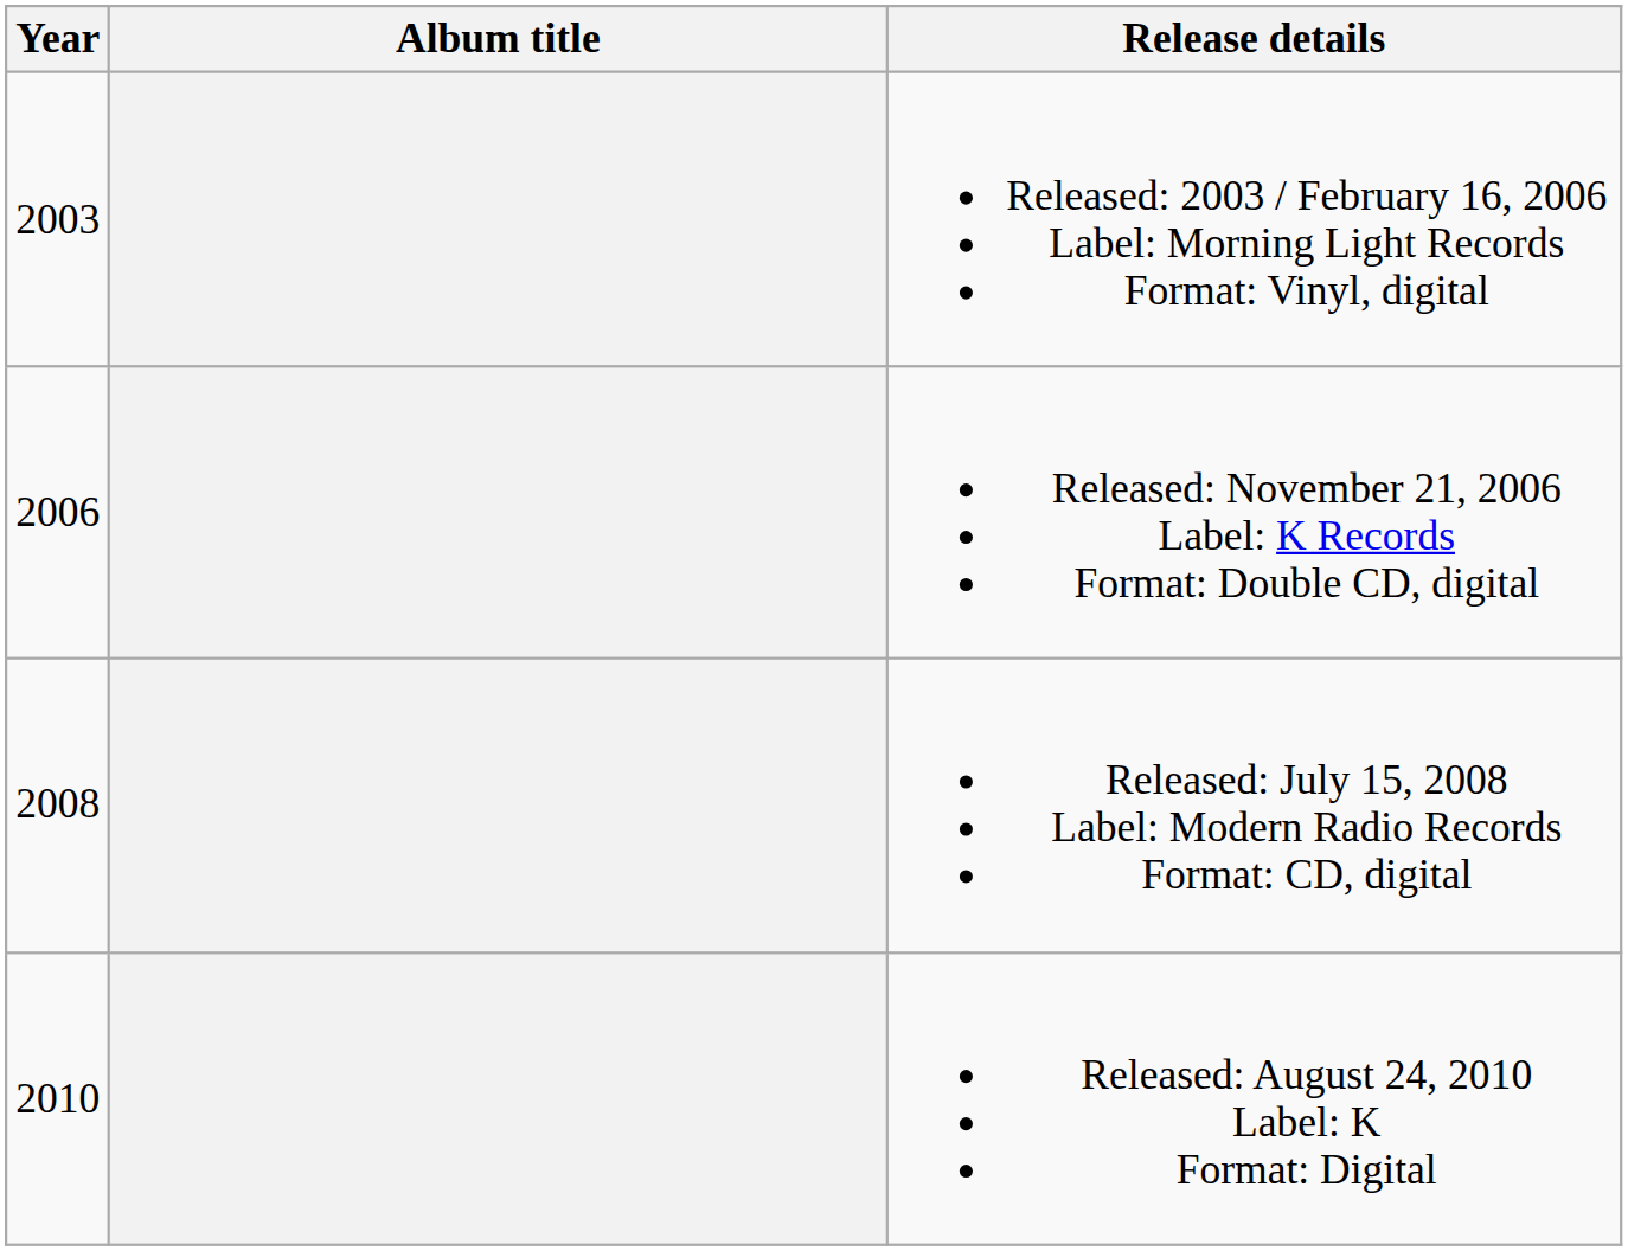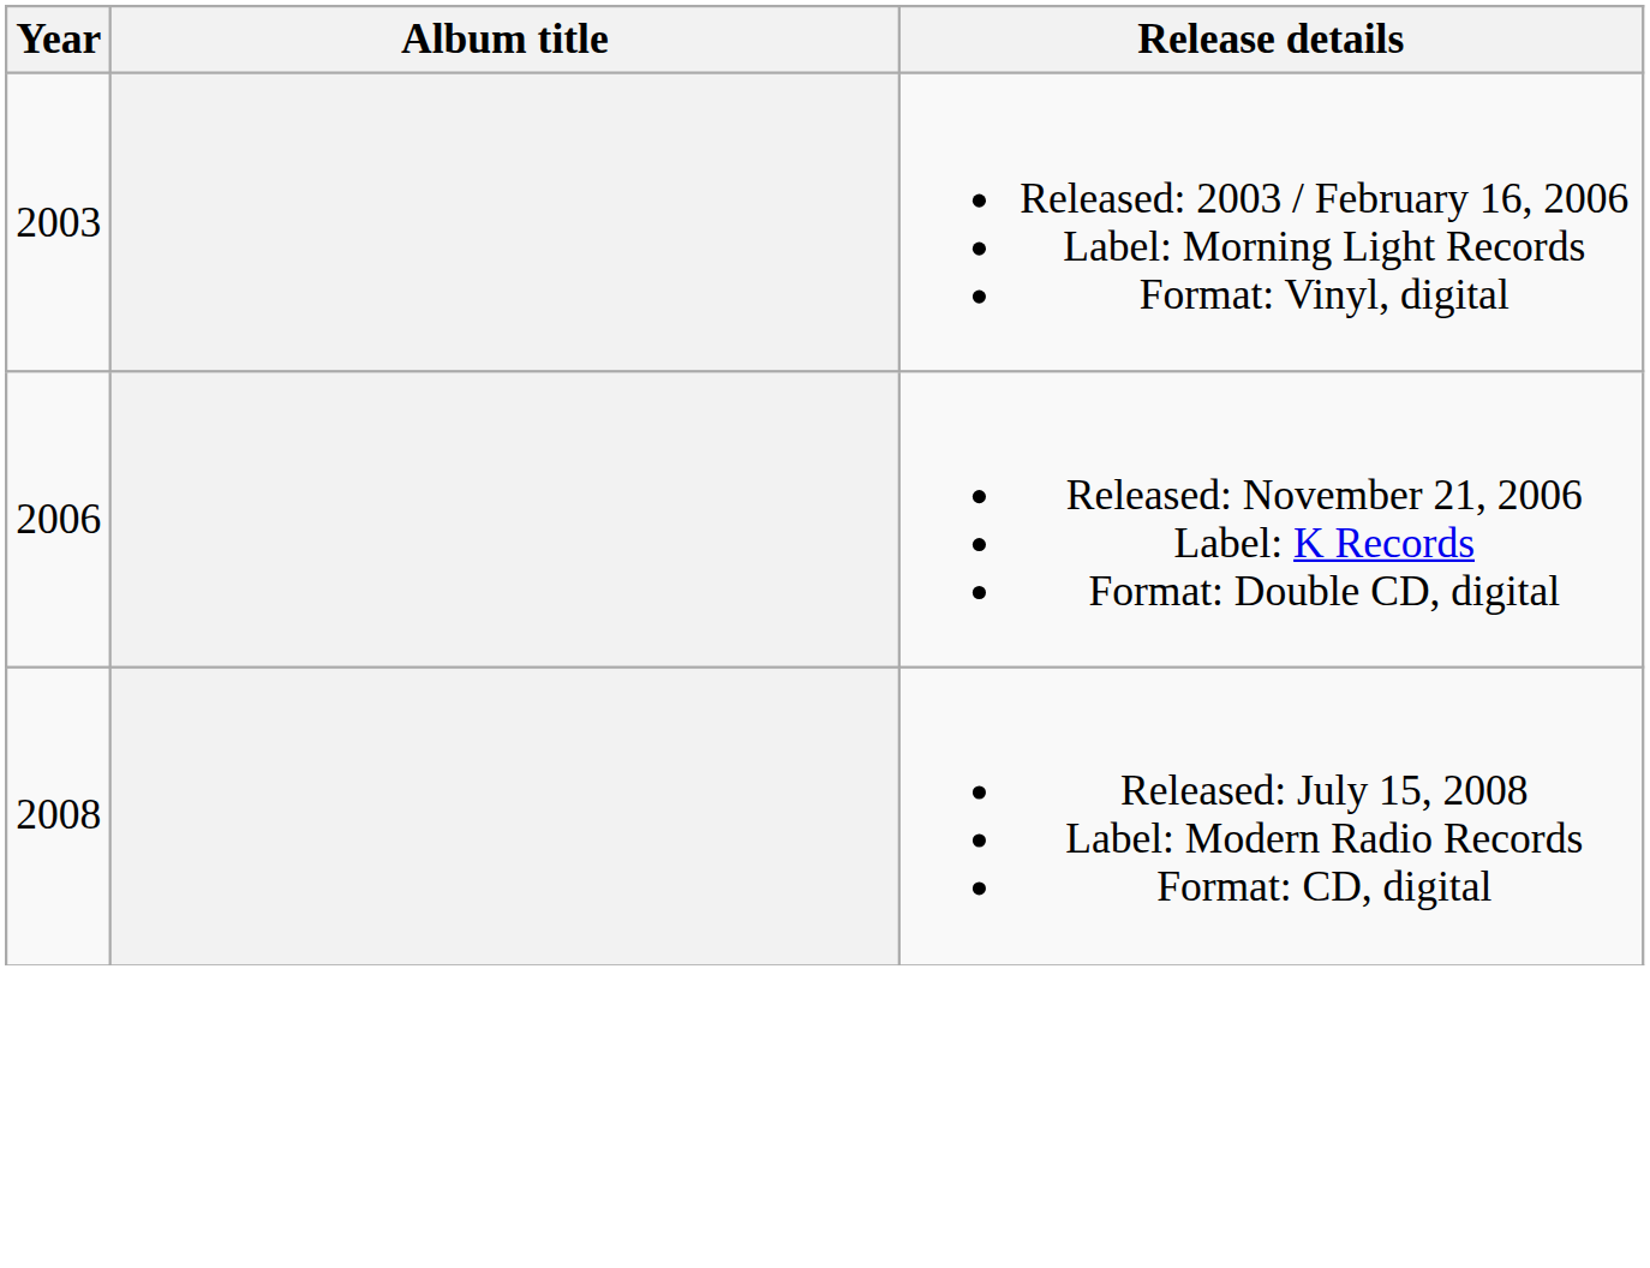- row: 2010 | Released: August 24, 2010 Label: K Format: Digital
